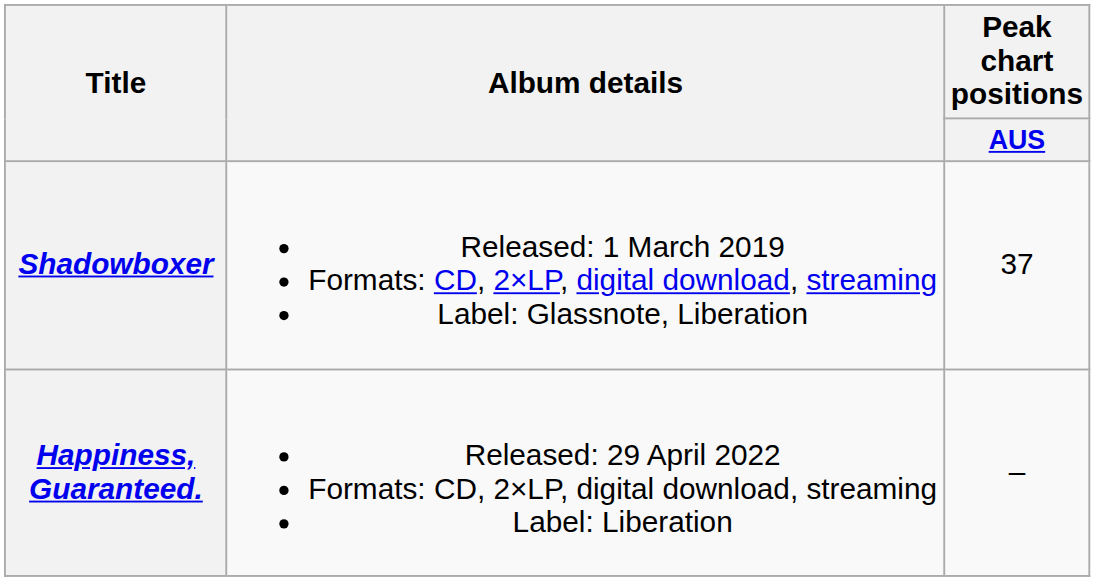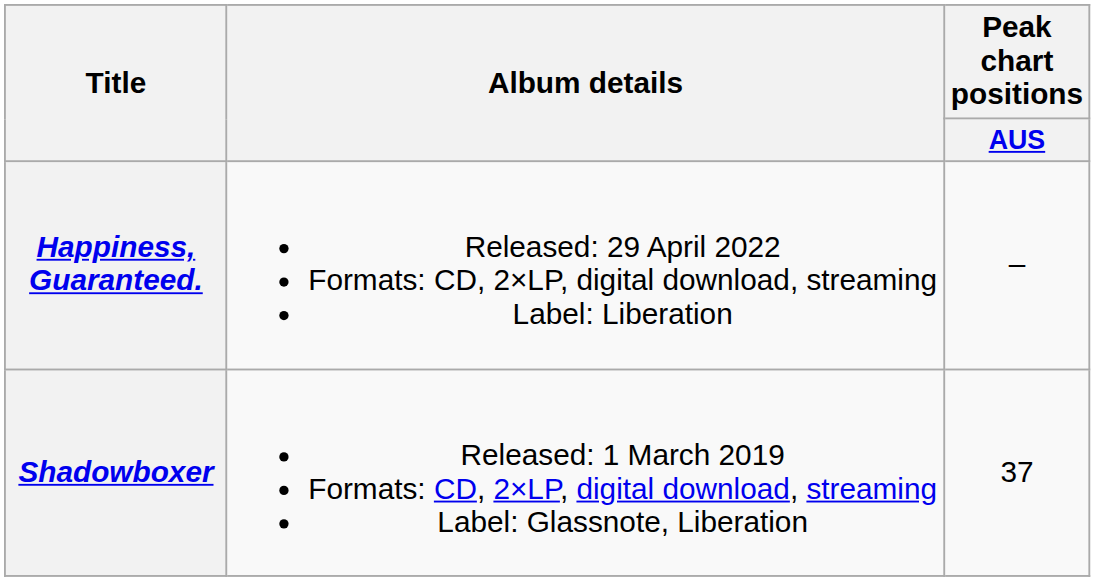rows swapped: Shadowboxer <-> Happiness, Guaranteed.
